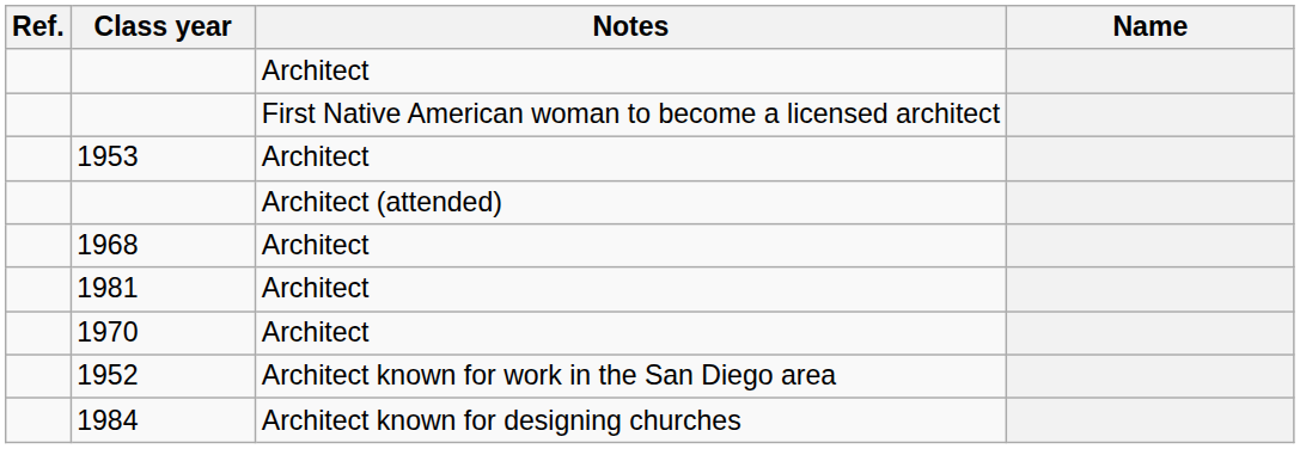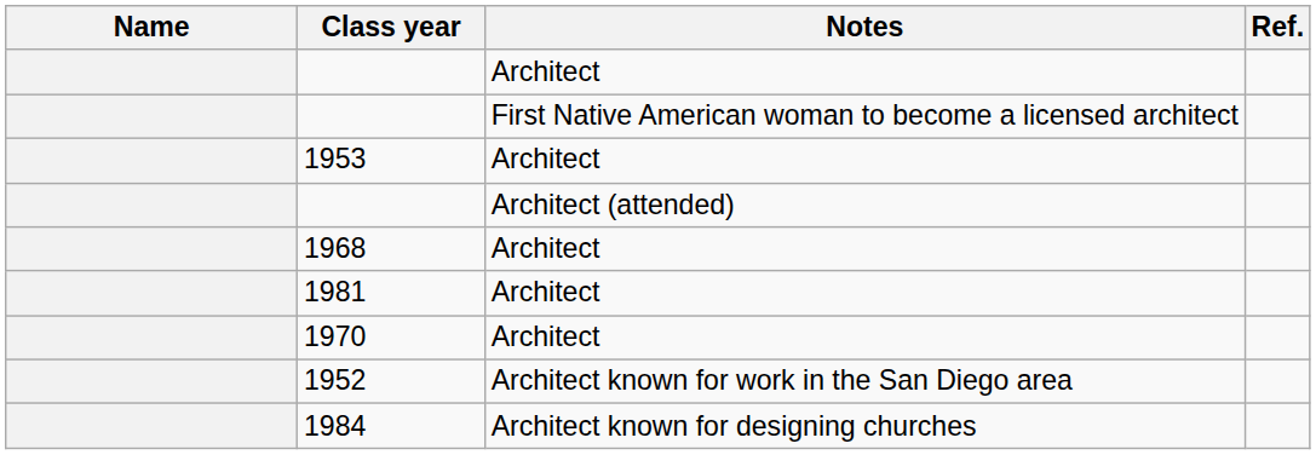columns swapped: Name <-> Ref.
